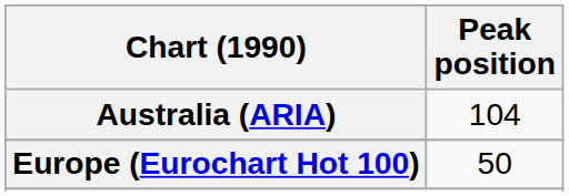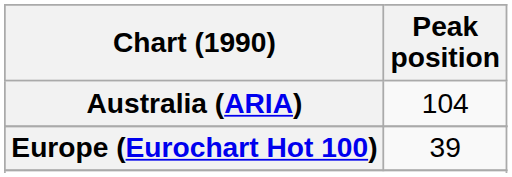Europe (Eurochart Hot 100) | Peak position: 50 -> 39
